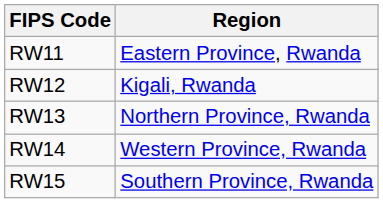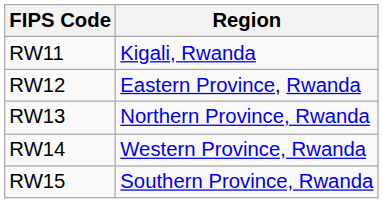RW11 | Region: Eastern Province, Rwanda -> Kigali, Rwanda
RW12 | Region: Kigali, Rwanda -> Eastern Province, Rwanda
